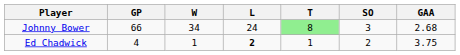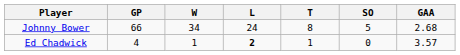Johnny Bower | T: lightgreen background -> no background
Johnny Bower | SO: 3 -> 5
Ed Chadwick | SO: 2 -> 0
Ed Chadwick | GAA: 3.75 -> 3.57
